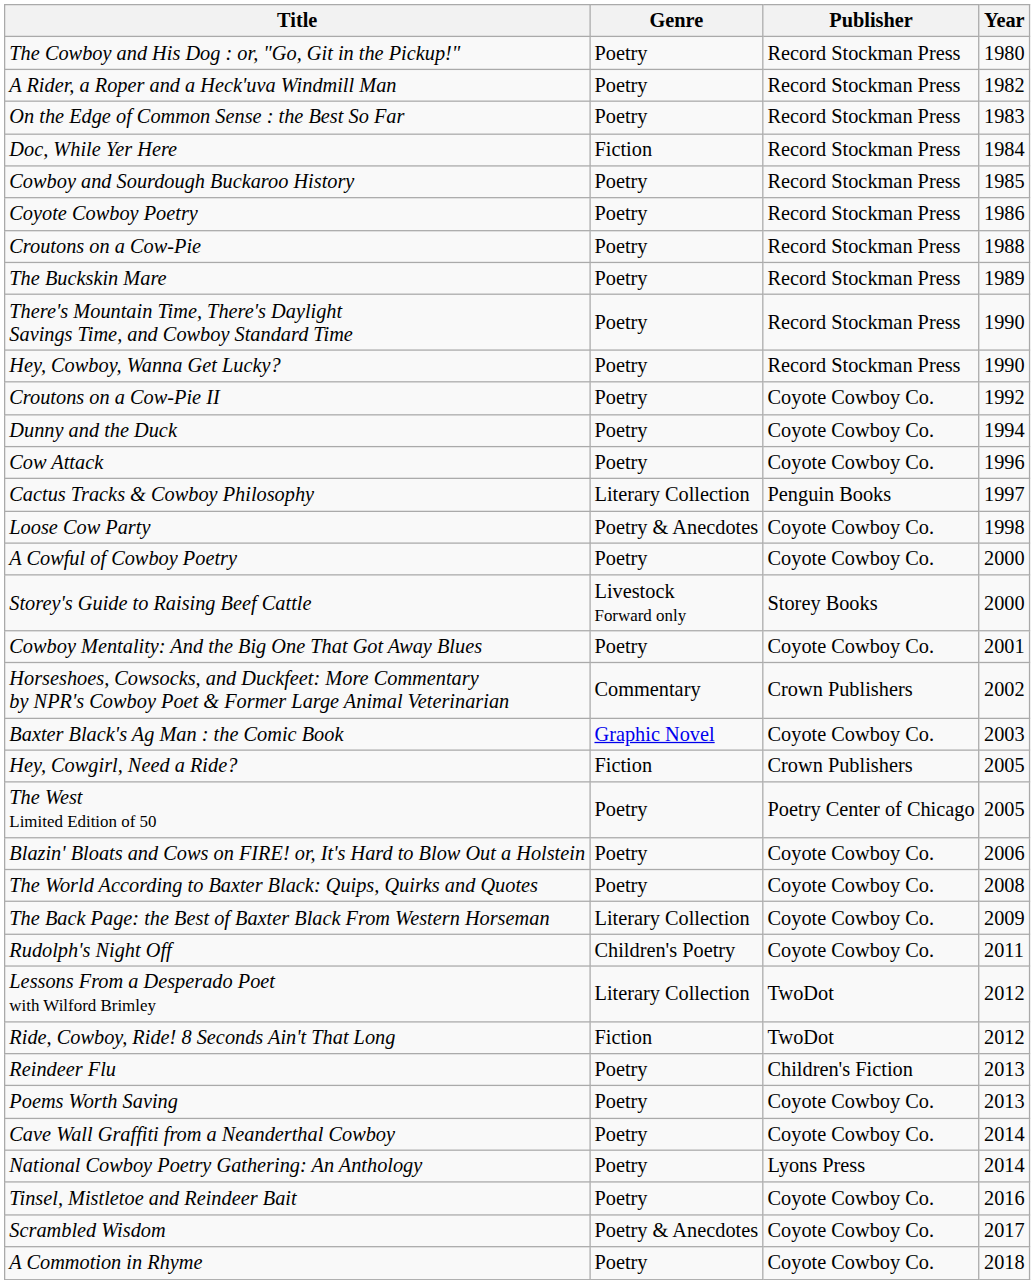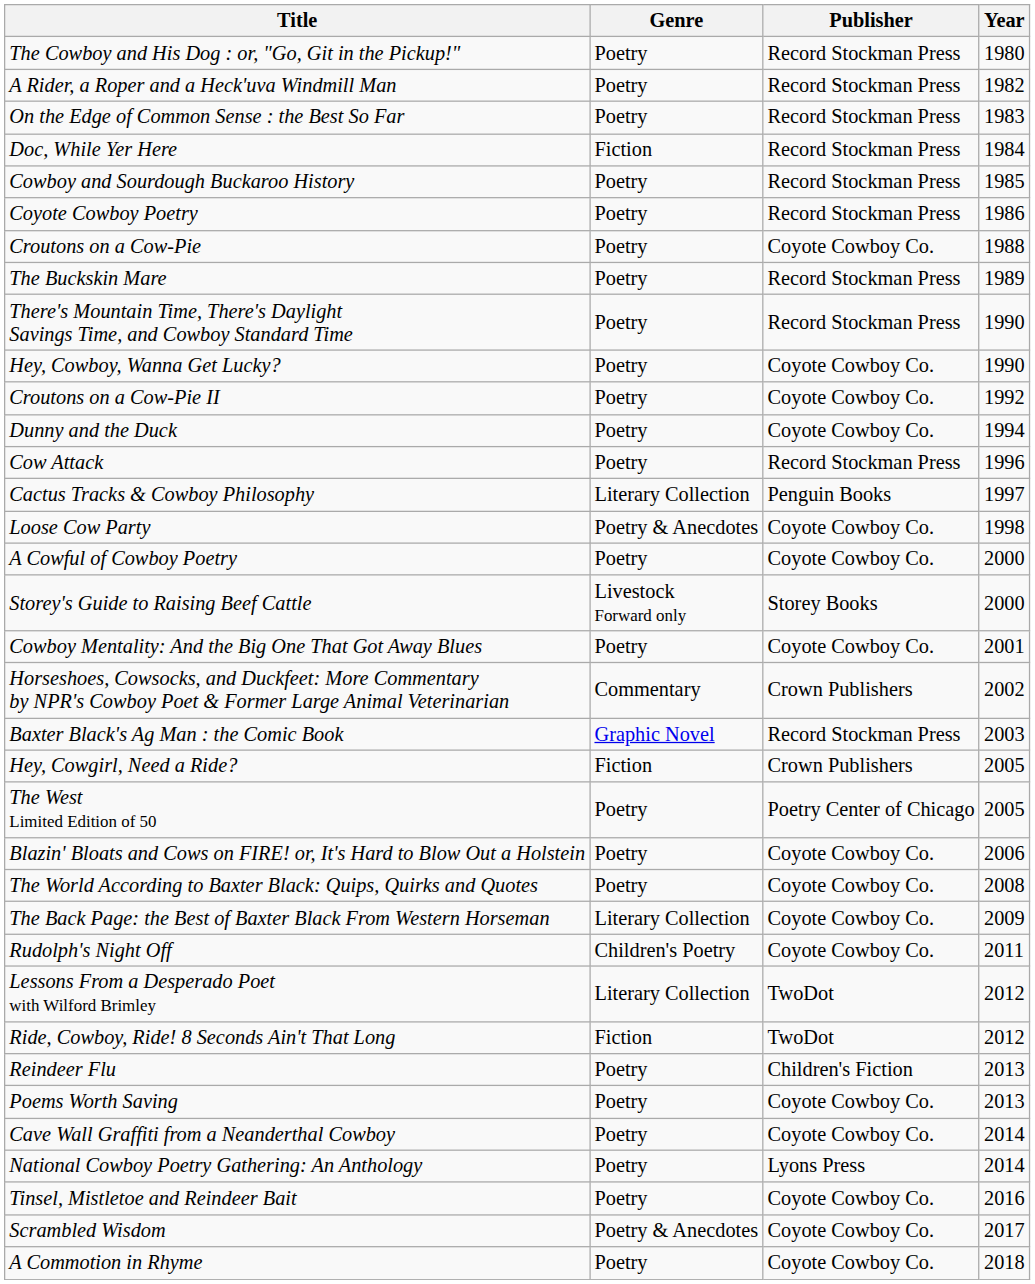Croutons on a Cow-Pie | Publisher: Record Stockman Press -> Coyote Cowboy Co.
Hey, Cowboy, Wanna Get Lucky? | Publisher: Record Stockman Press -> Coyote Cowboy Co.
Cow Attack | Publisher: Coyote Cowboy Co. -> Record Stockman Press
Baxter Black's Ag Man : the Comic Book | Publisher: Coyote Cowboy Co. -> Record Stockman Press
